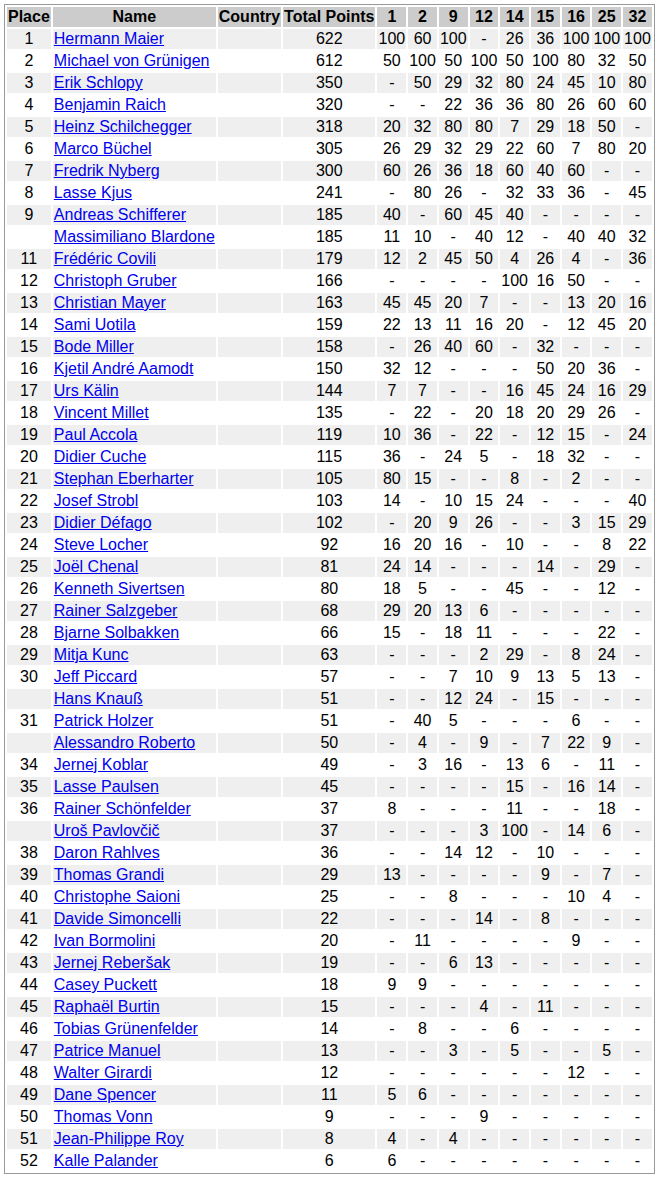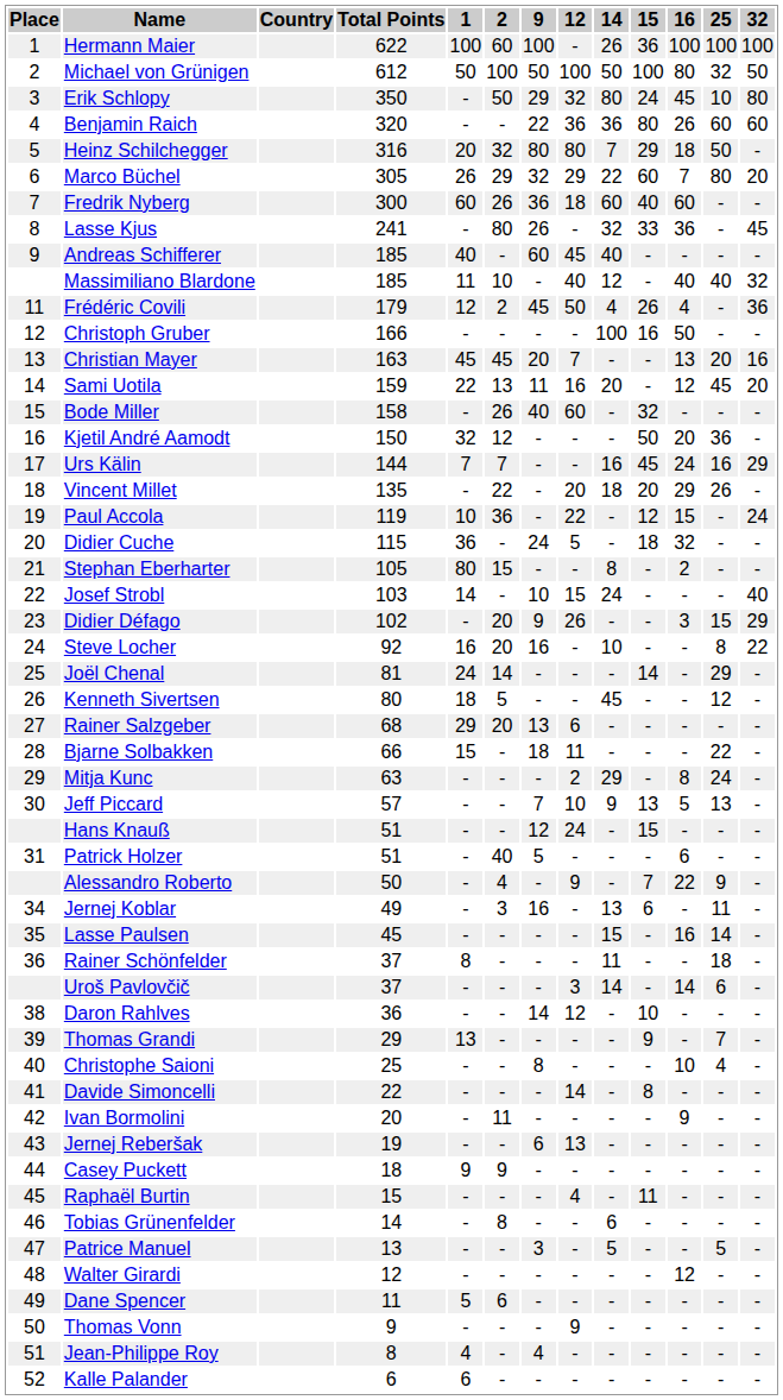Heinz Schilchegger | Total Points: 318 -> 316
Uroš Pavlovčič | 14: 100 -> 14
